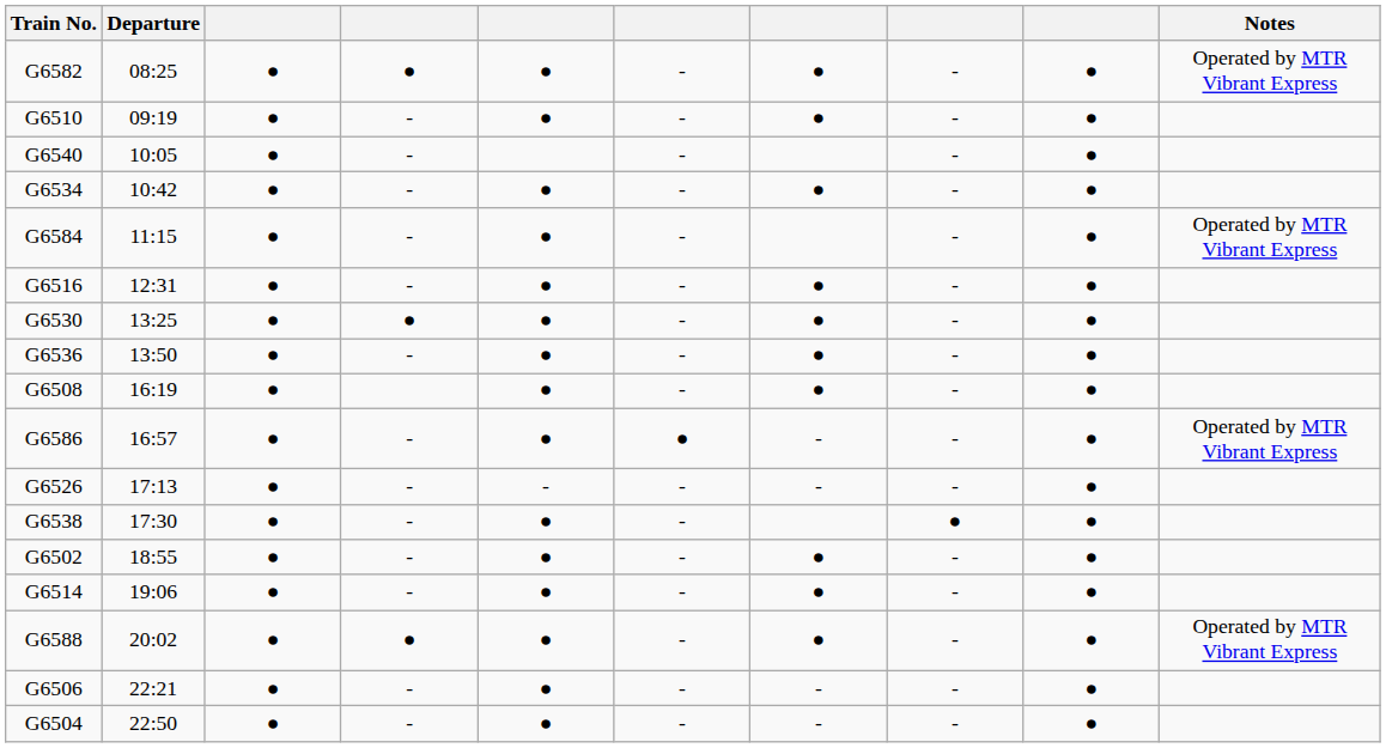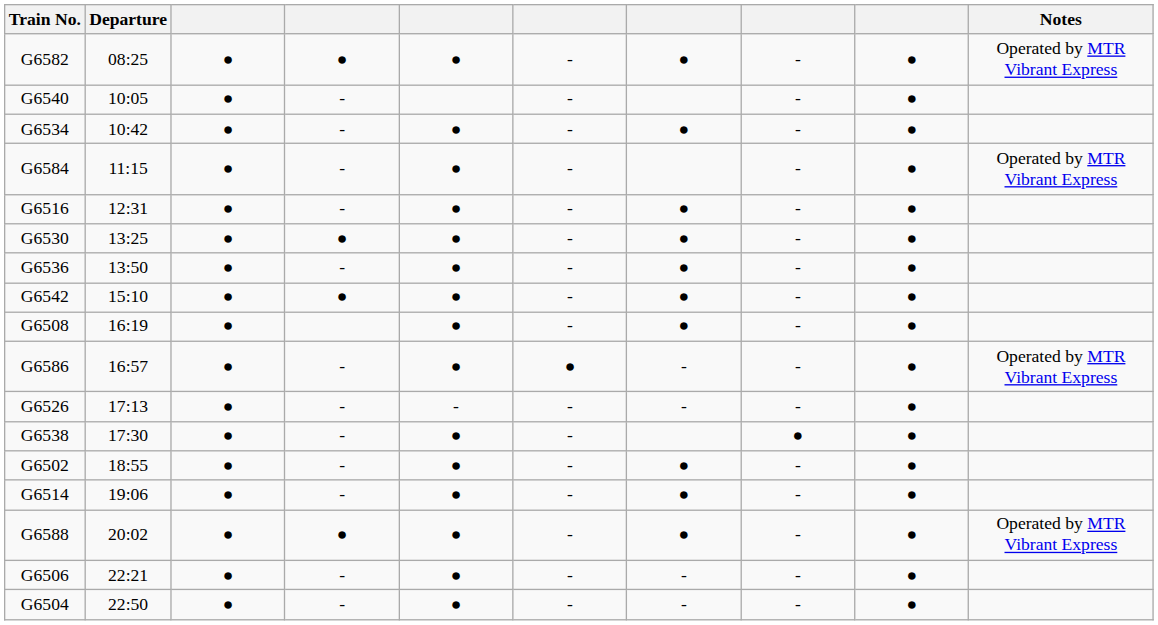- row: G6510 | 09:19 | ● | - | ● | - | ● | - | ●
+ row: G6542 | 15:10 | ● | ● | ● | - | ● | - | ●
